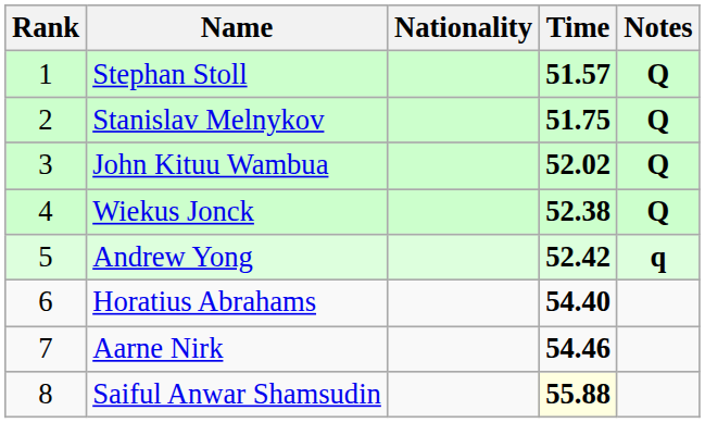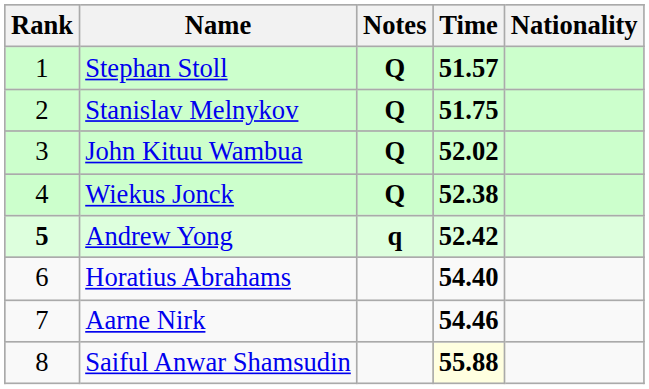columns swapped: Nationality <-> Notes
Andrew Yong | Rank: normal -> bold
